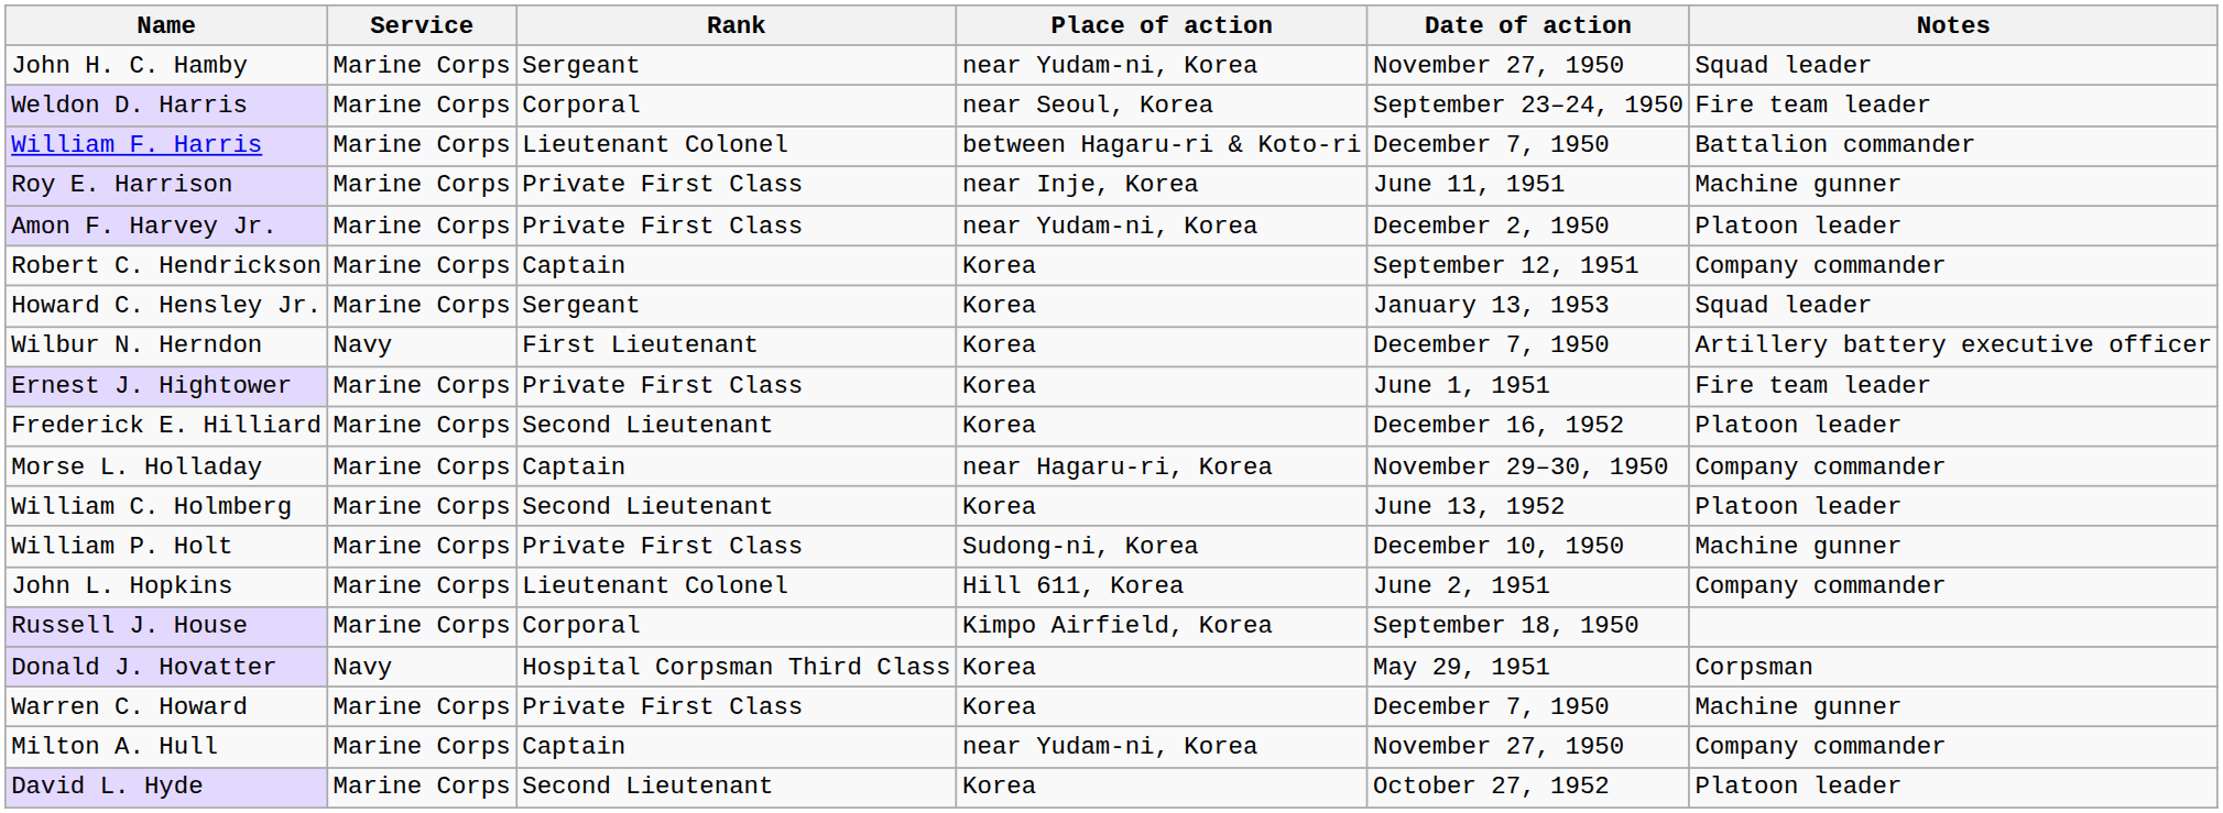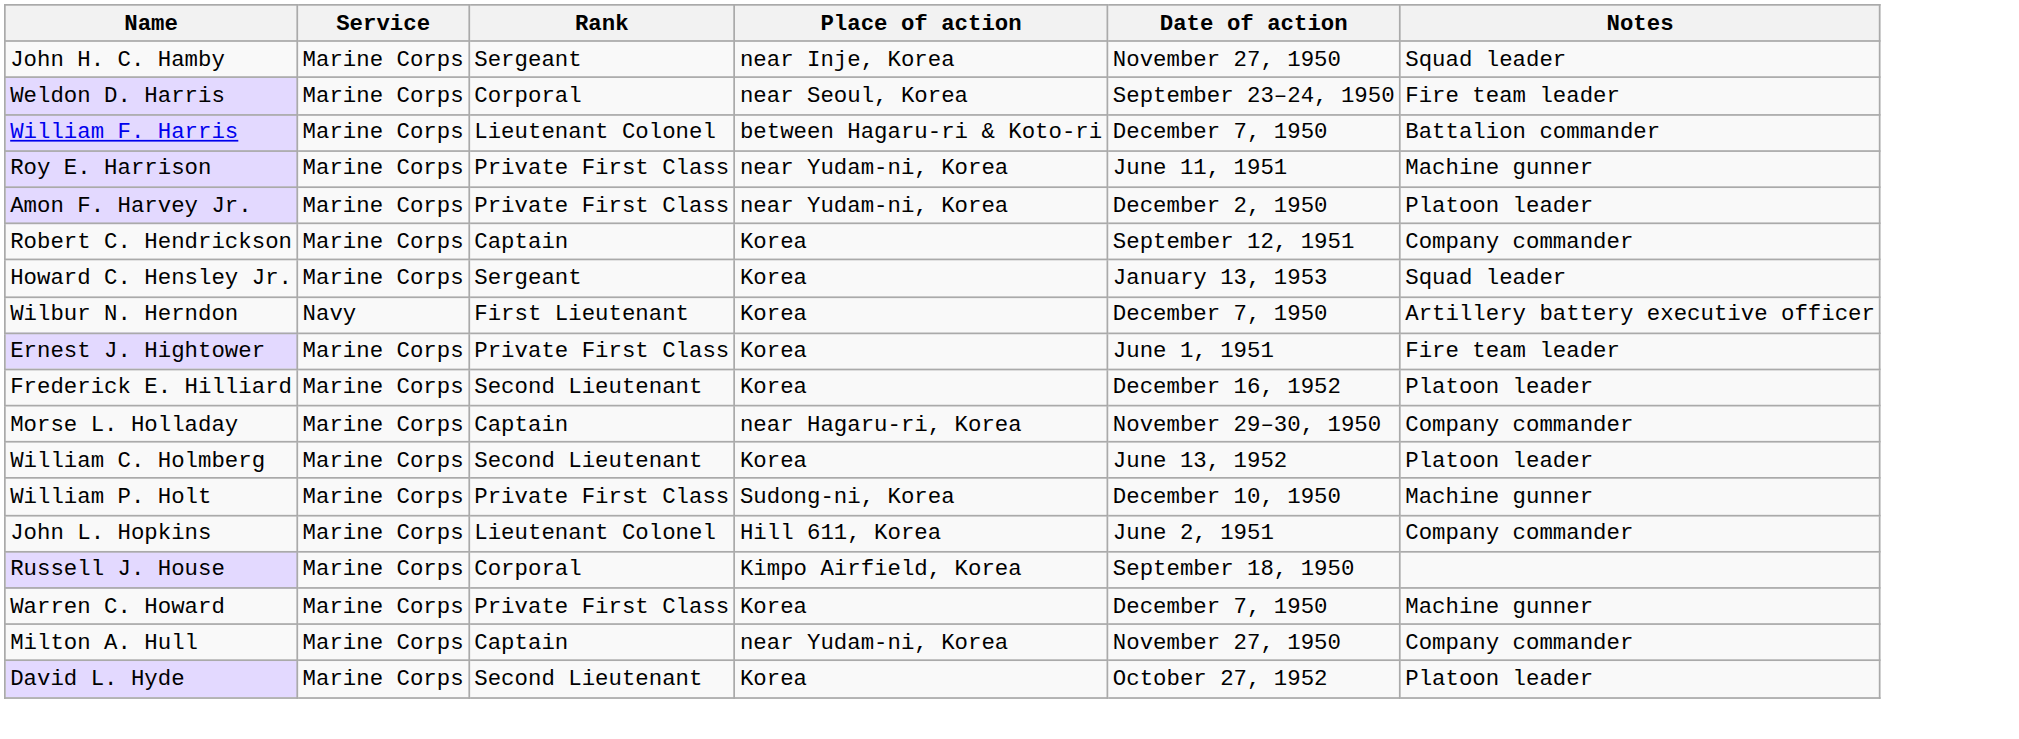John H. C. Hamby | Place of action: near Yudam-ni, Korea -> near Inje, Korea
Roy E. Harrison | Place of action: near Inje, Korea -> near Yudam-ni, Korea
- row: Donald J. Hovatter | Navy | Hospital Corpsman Third Class | Korea | May 29, 1951 | Corpsman
